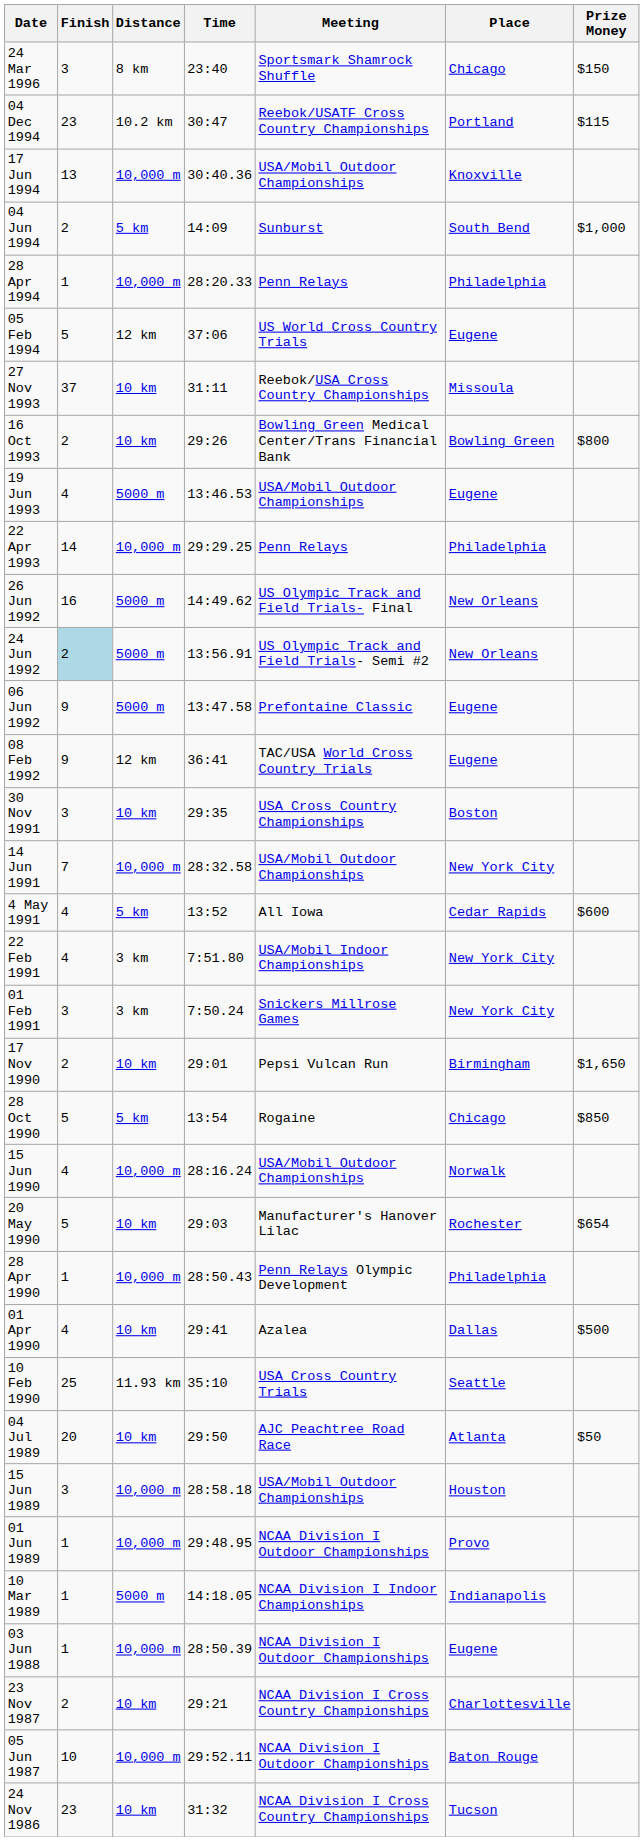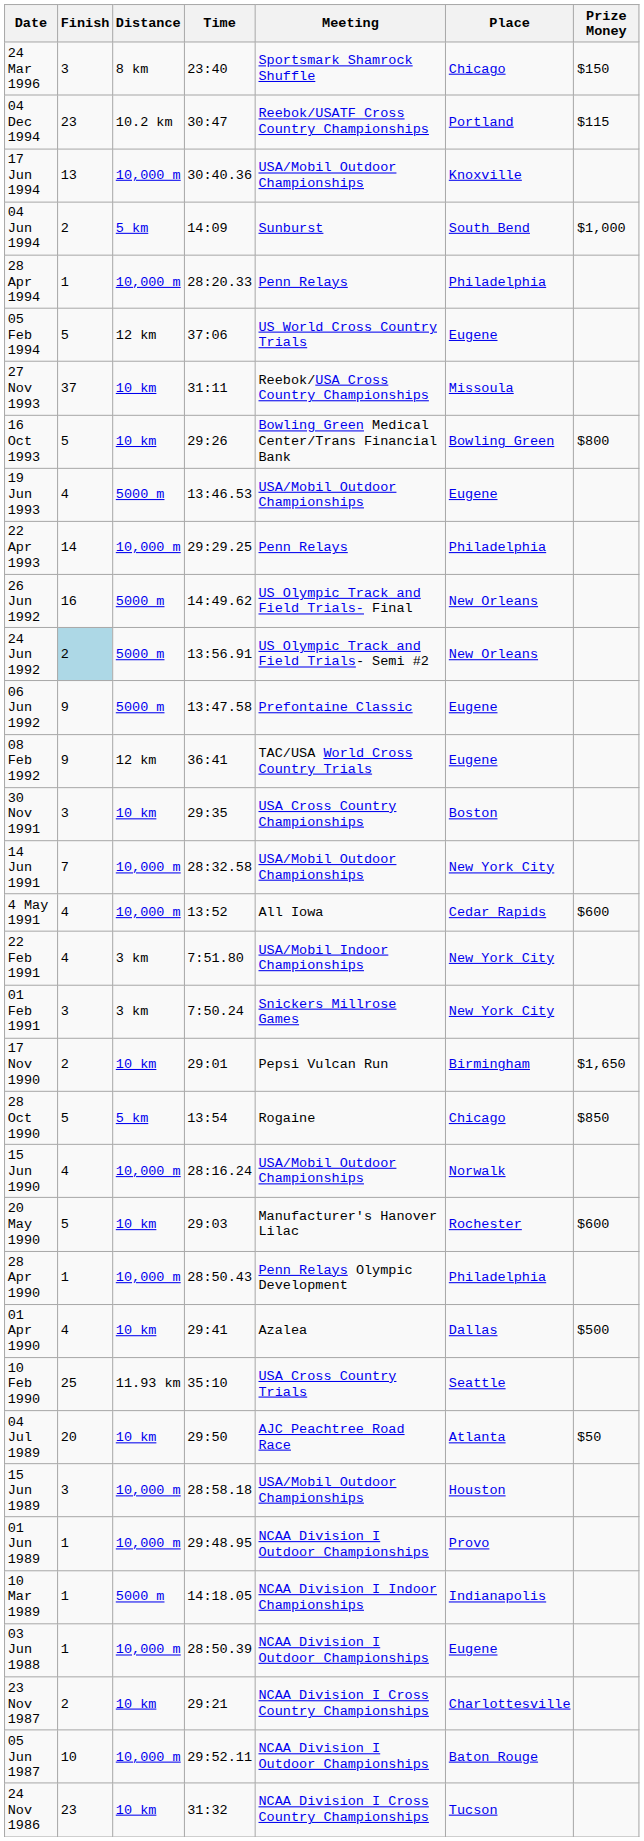16 Oct 1993 | Finish: 2 -> 5
4 May 1991 | Distance: 5 km -> 10,000 m
20 May 1990 | Prize Money: $654 -> $600
